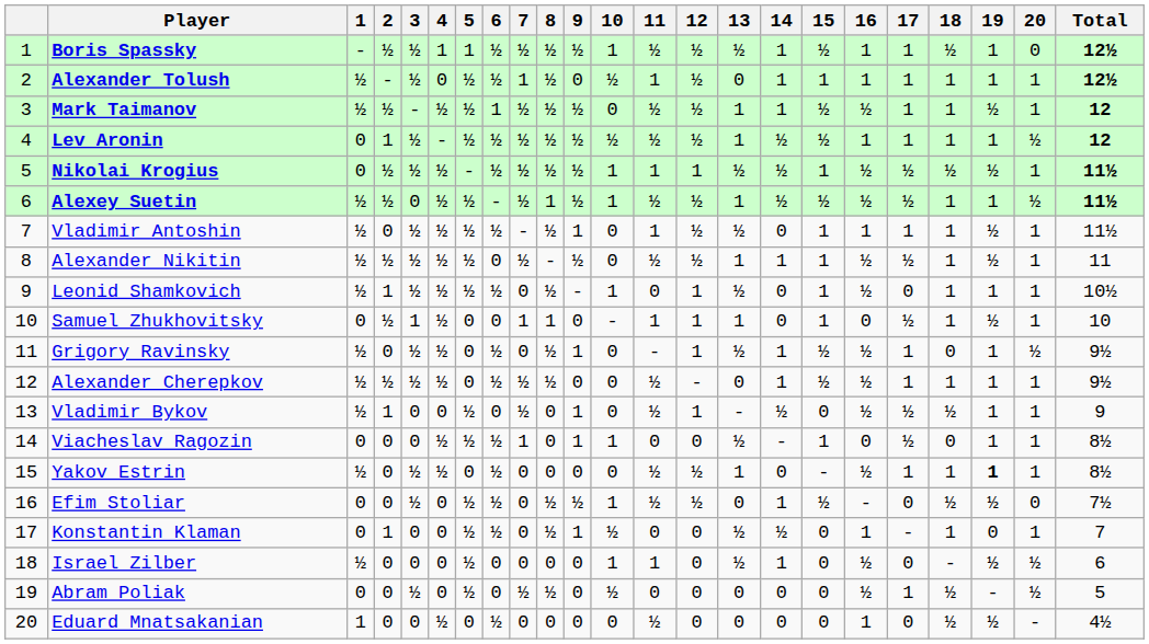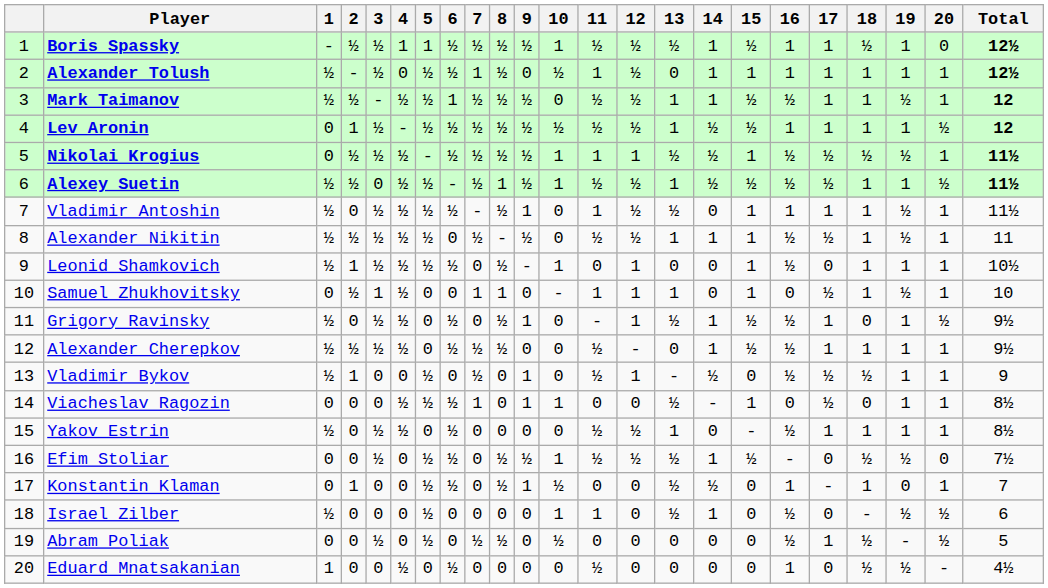Leonid Shamkovich | 13: ½ -> 0
Yakov Estrin | 19: bold -> normal
Efim Stoliar | 13: 0 -> ½
